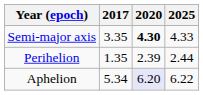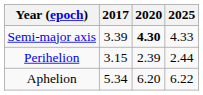Semi-major axis | 2017: 3.35 -> 3.39
Perihelion | 2017: 1.35 -> 3.15
Aphelion | 2020: lavender background -> no background
